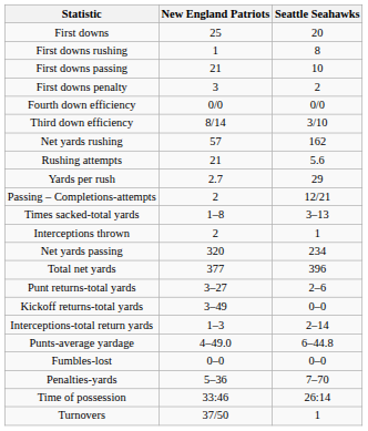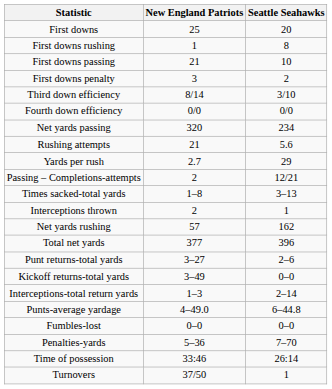rows swapped: Third down efficiency <-> Fourth down efficiency
rows swapped: Net yards rushing <-> Net yards passing
